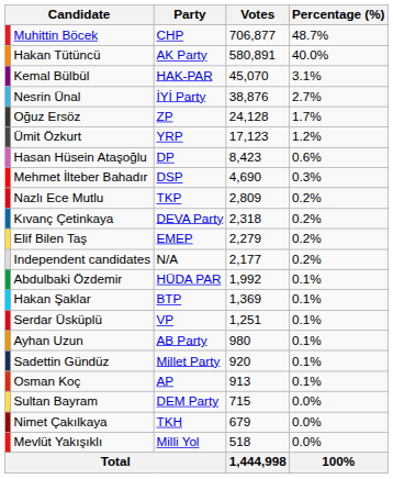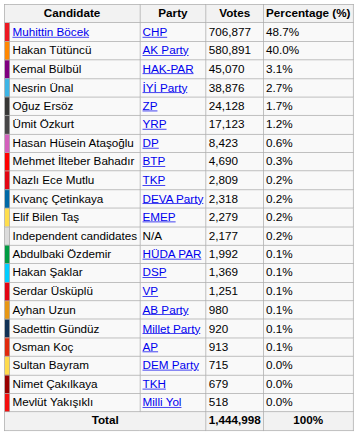Mehmet İlteber Bahadır | Party: DSP -> BTP
Hakan Şaklar | Party: BTP -> DSP
